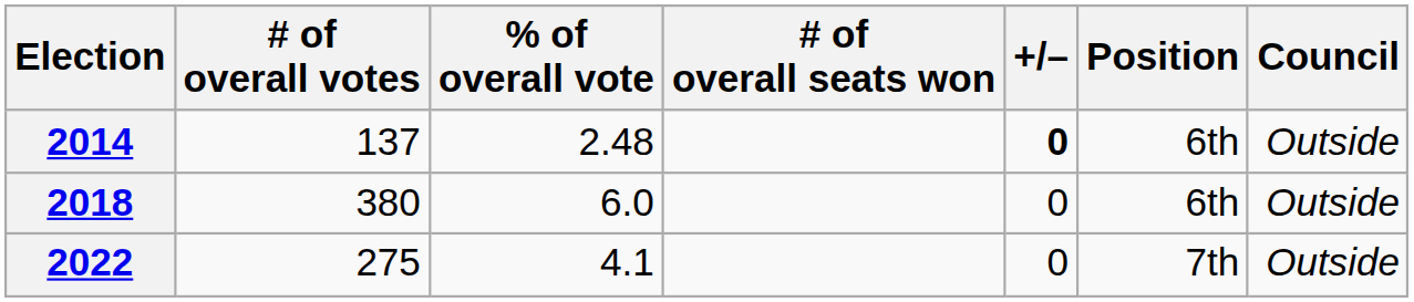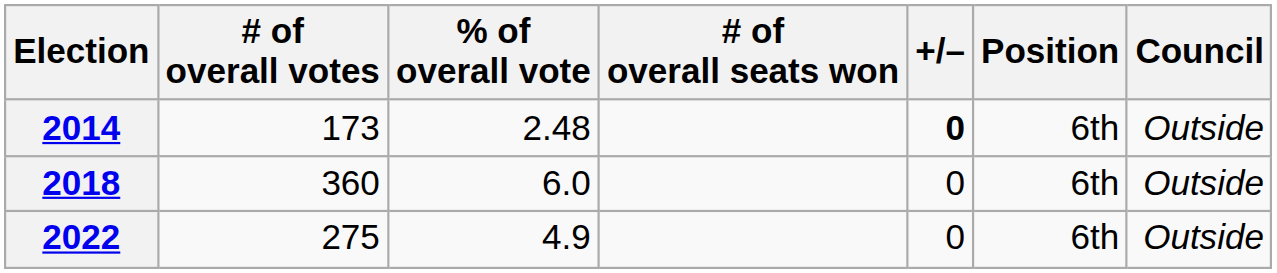2014 | # of overall votes: 137 -> 173
2018 | # of overall votes: 380 -> 360
2022 | % of overall vote: 4.1 -> 4.9
2022 | Position: 7th -> 6th
